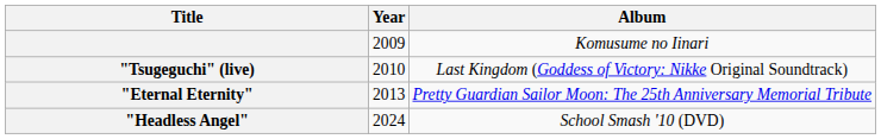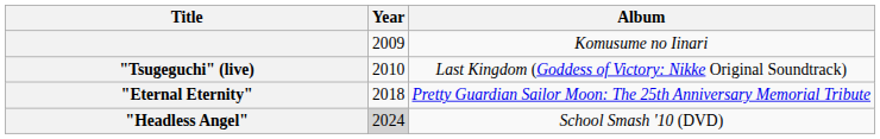"Eternal Eternity" | Year: 2013 -> 2018
"Headless Angel" | Year: no background -> lightgrey background
